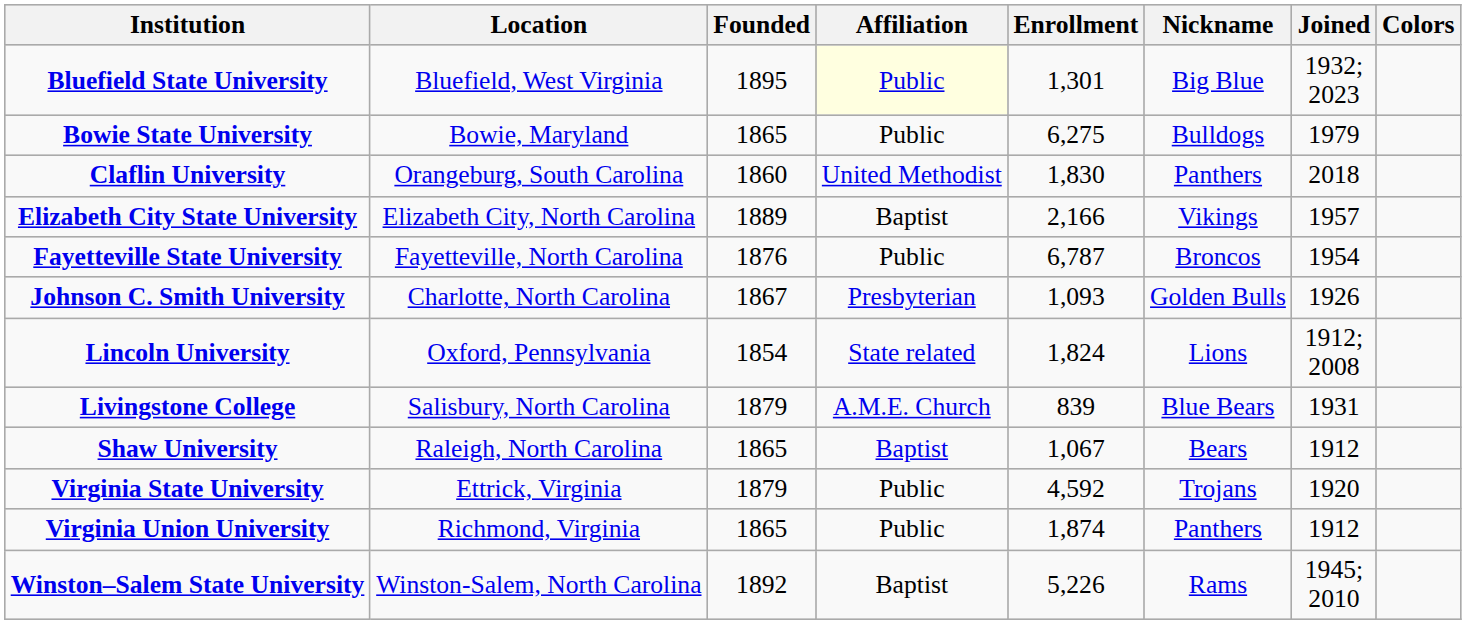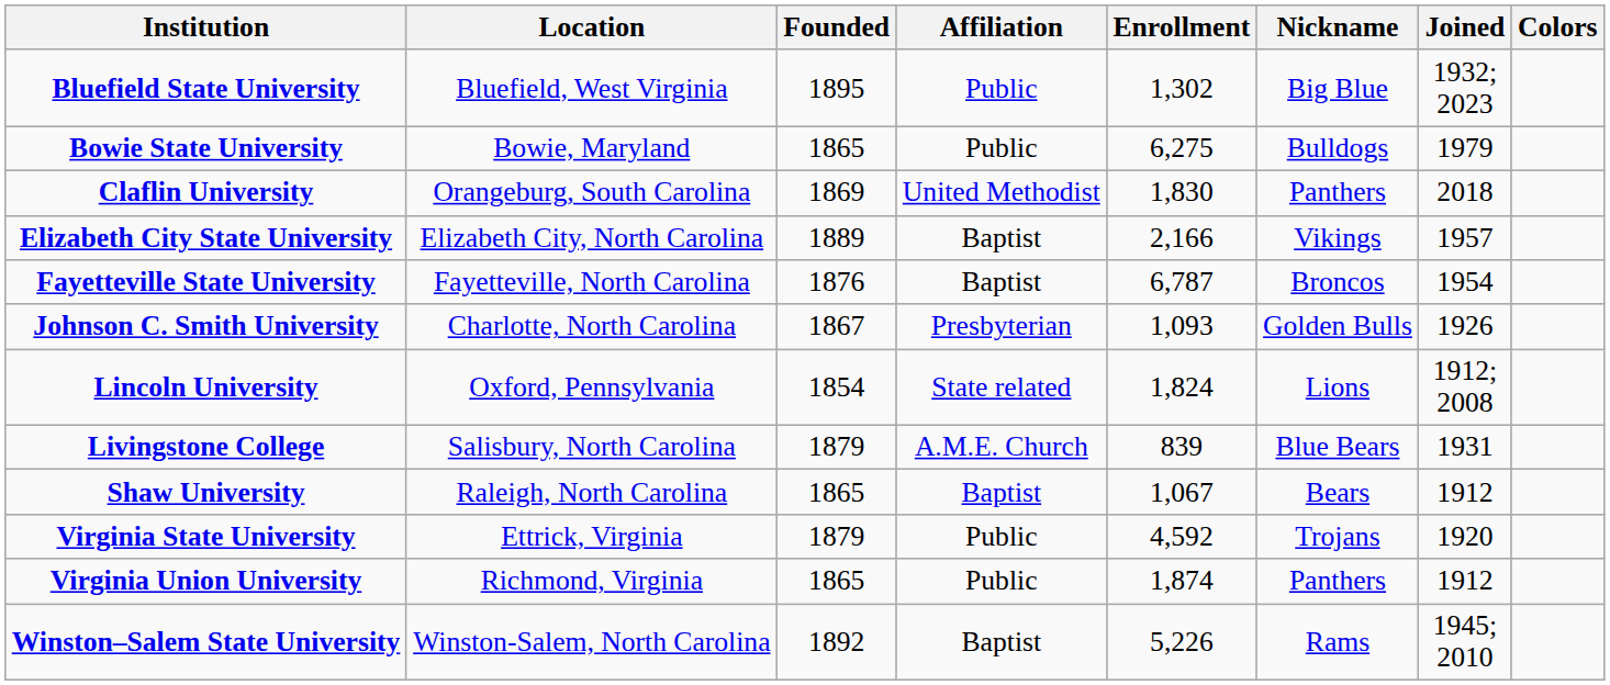Bluefield State University | Affiliation: lightyellow background -> no background
Bluefield State University | Enrollment: 1,301 -> 1,302
Claflin University | Founded: 1860 -> 1869
Fayetteville State University | Affiliation: Public -> Baptist
